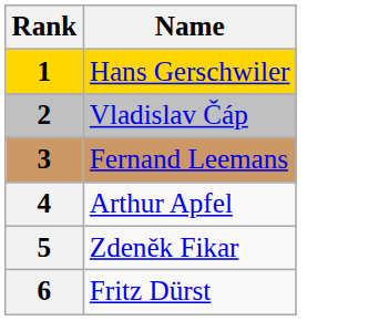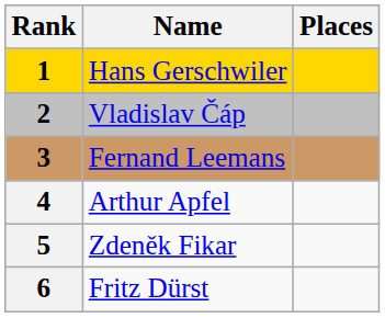+ column: Places
